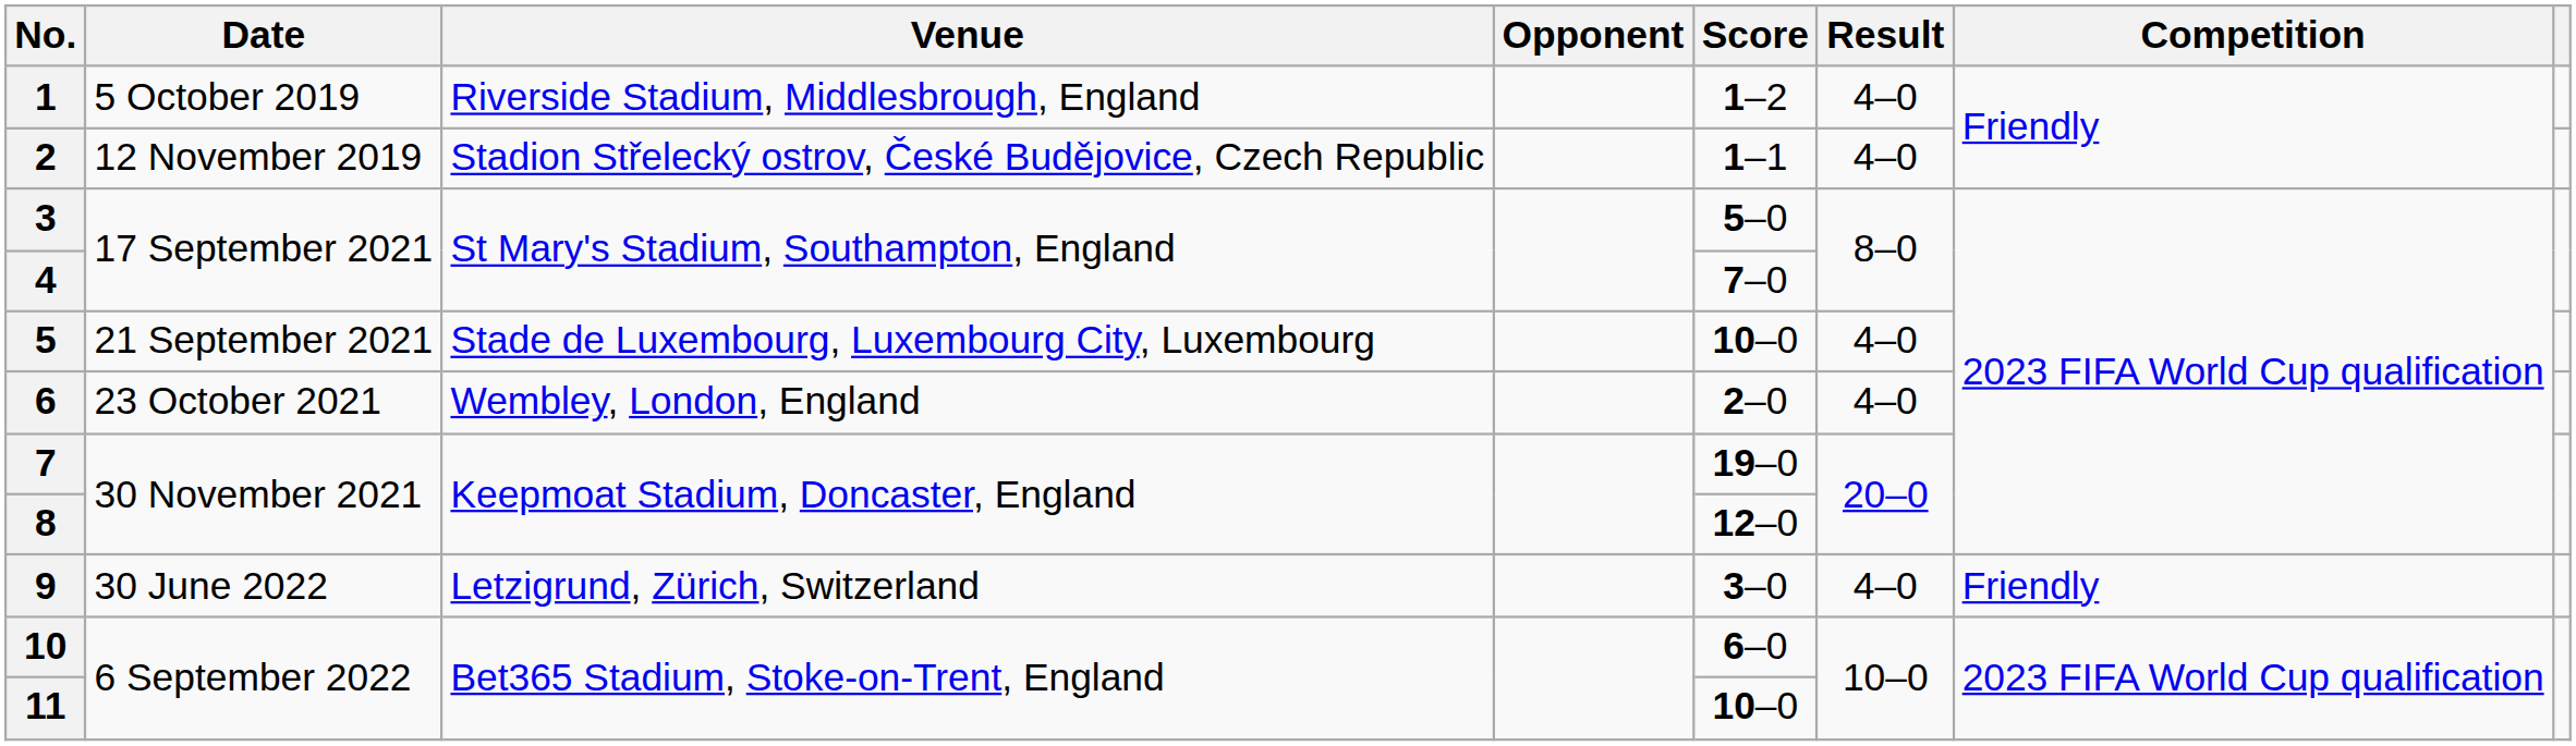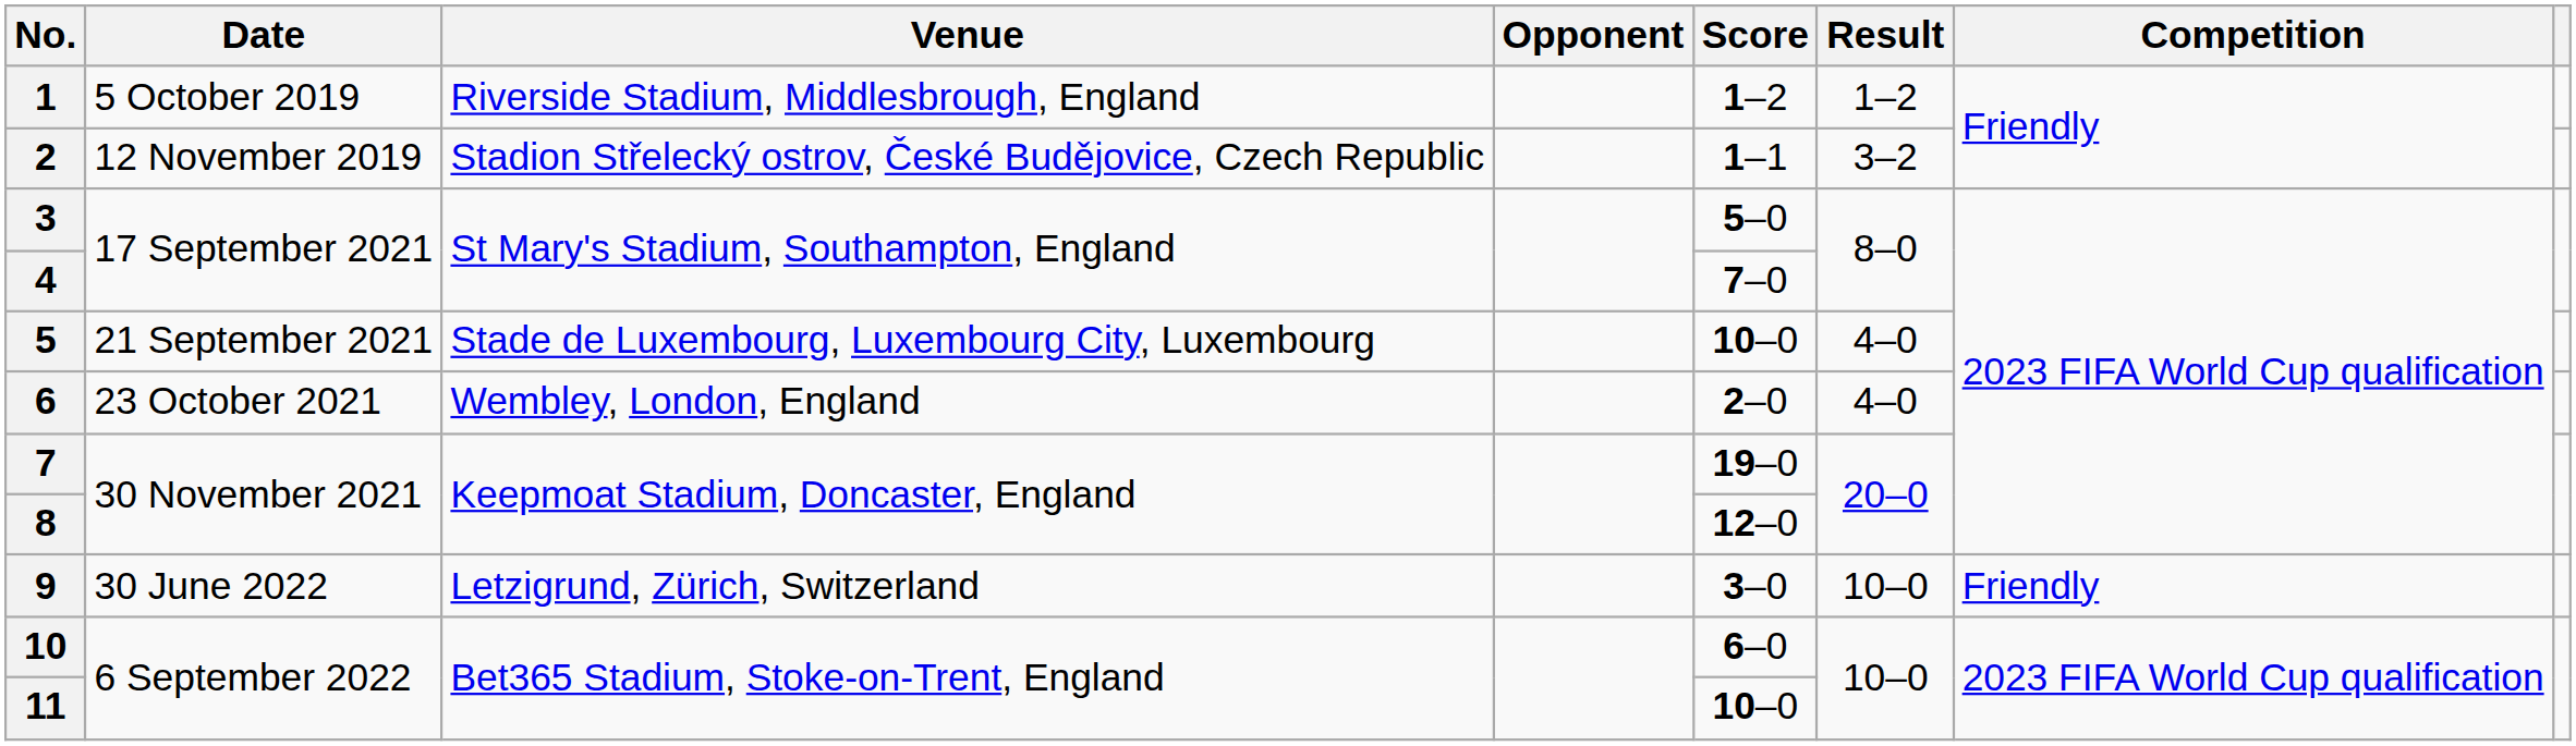1 | Result: 4–0 -> 1–2
2 | Result: 4–0 -> 3–2
9 | Result: 4–0 -> 10–0
